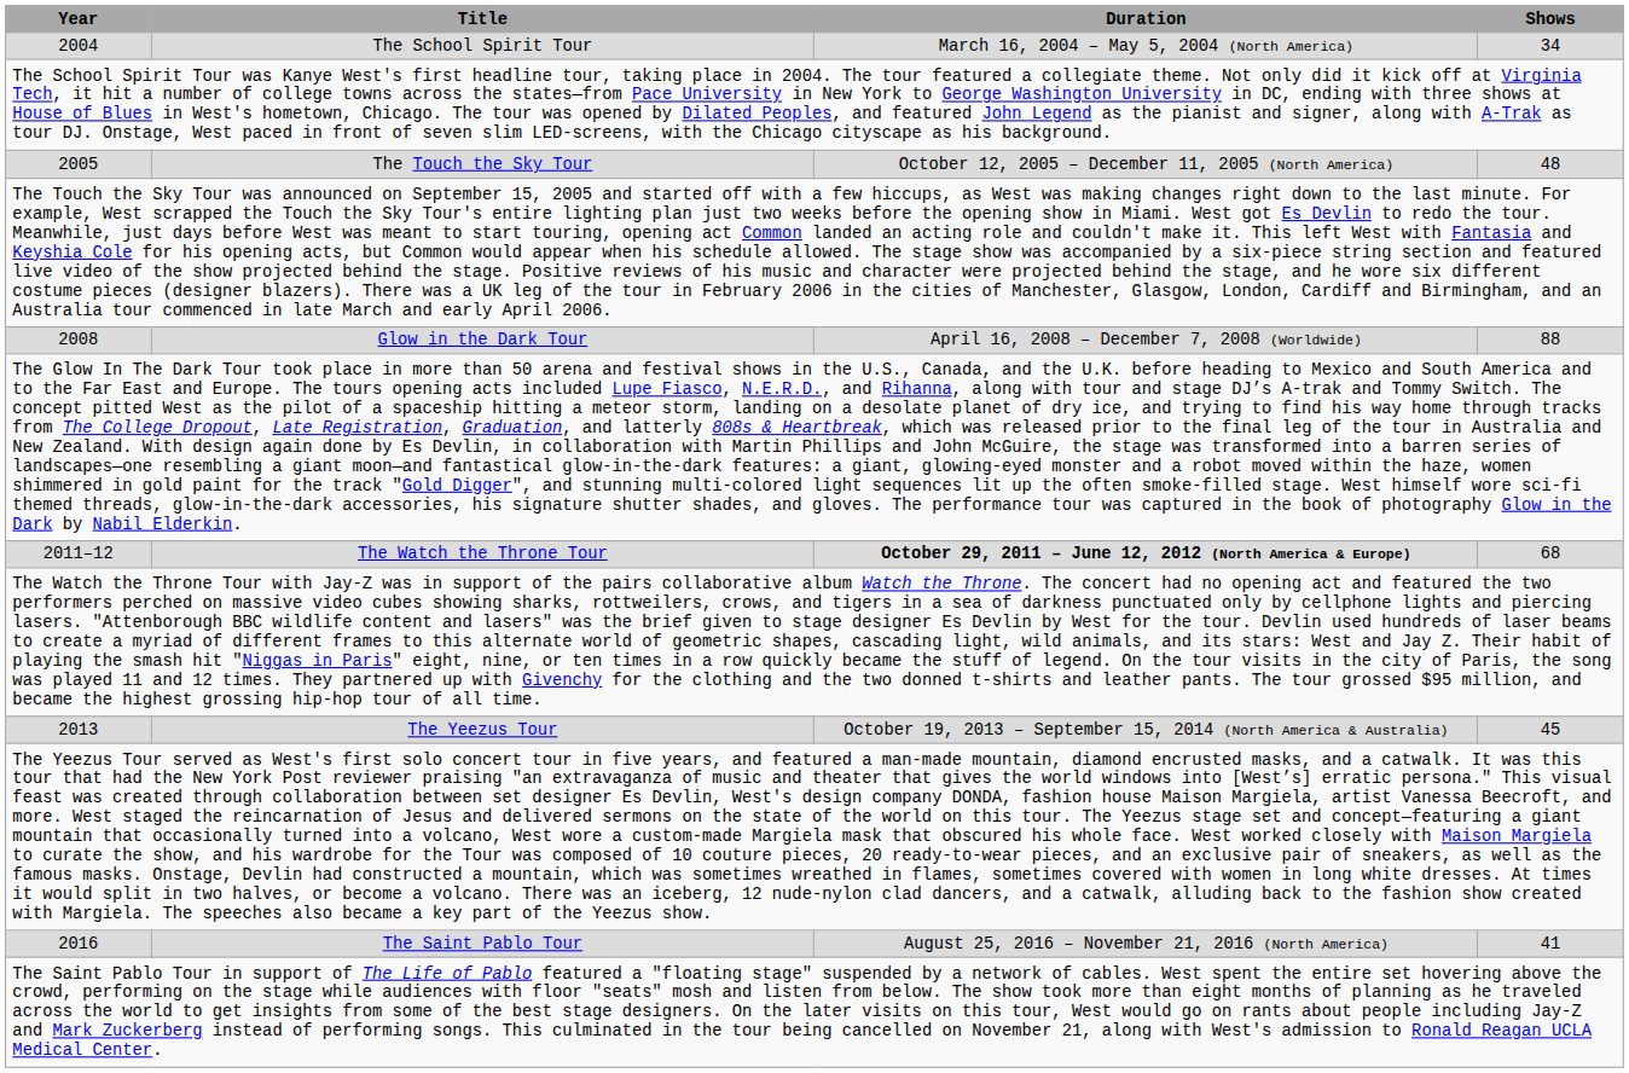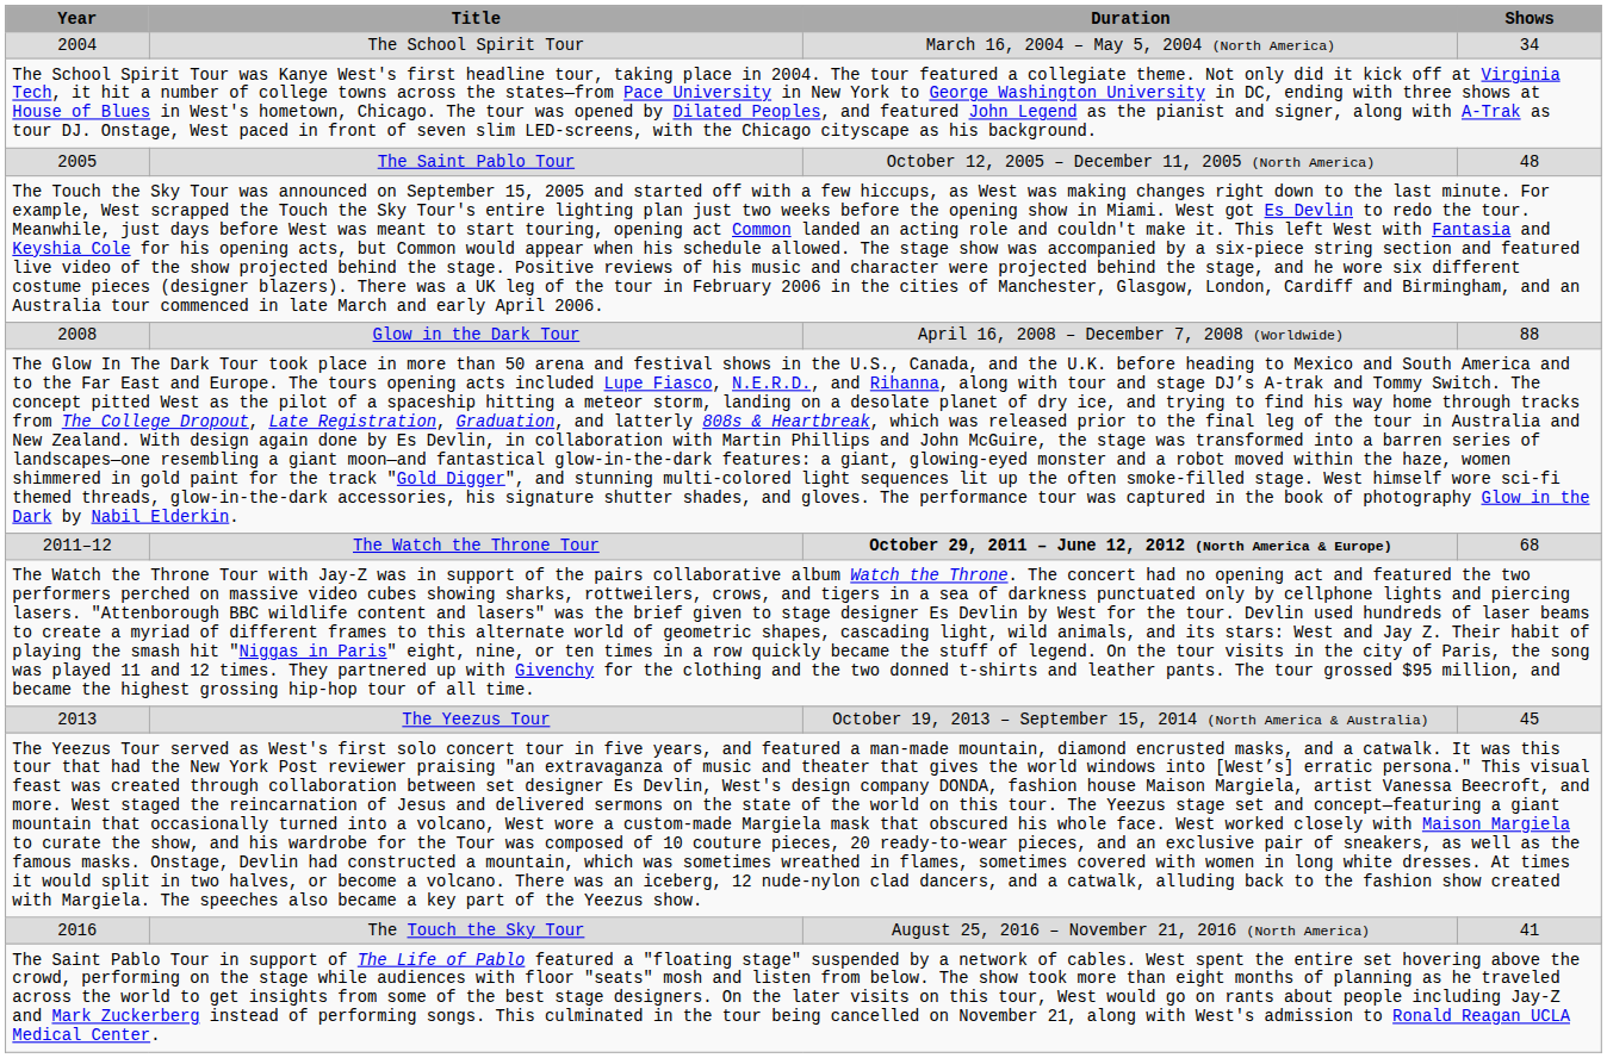2005 | Title: The Touch the Sky Tour -> The Saint Pablo Tour
2016 | Title: The Saint Pablo Tour -> The Touch the Sky Tour
